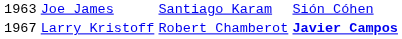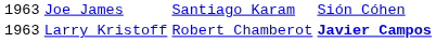Larry Kristoff | column 1: 1967 -> 1963
